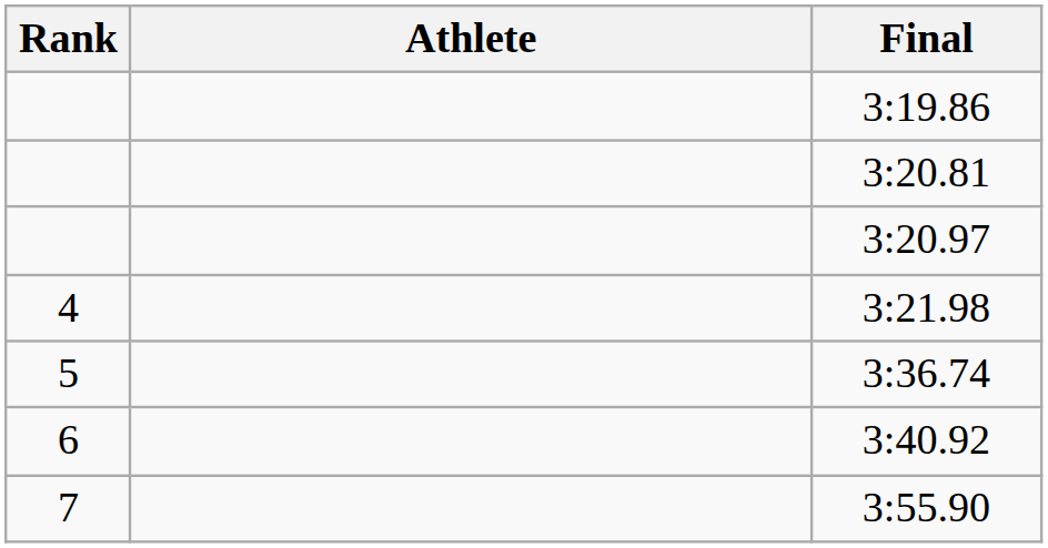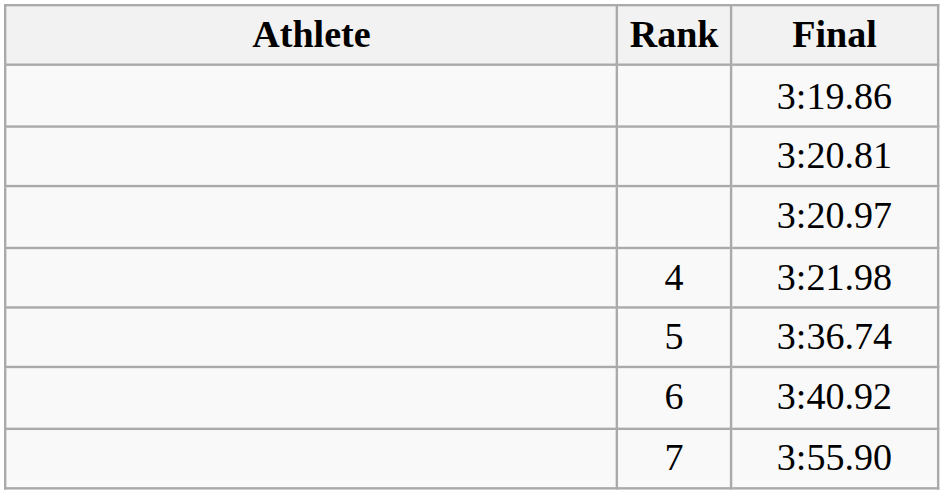columns swapped: Rank <-> Athlete
